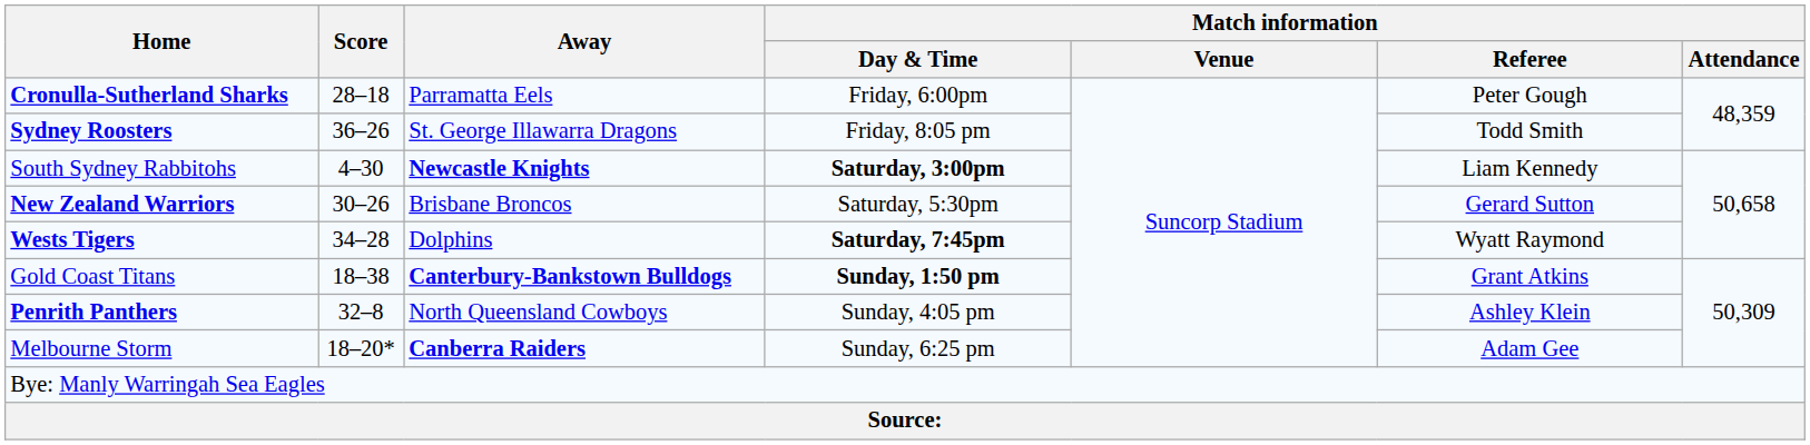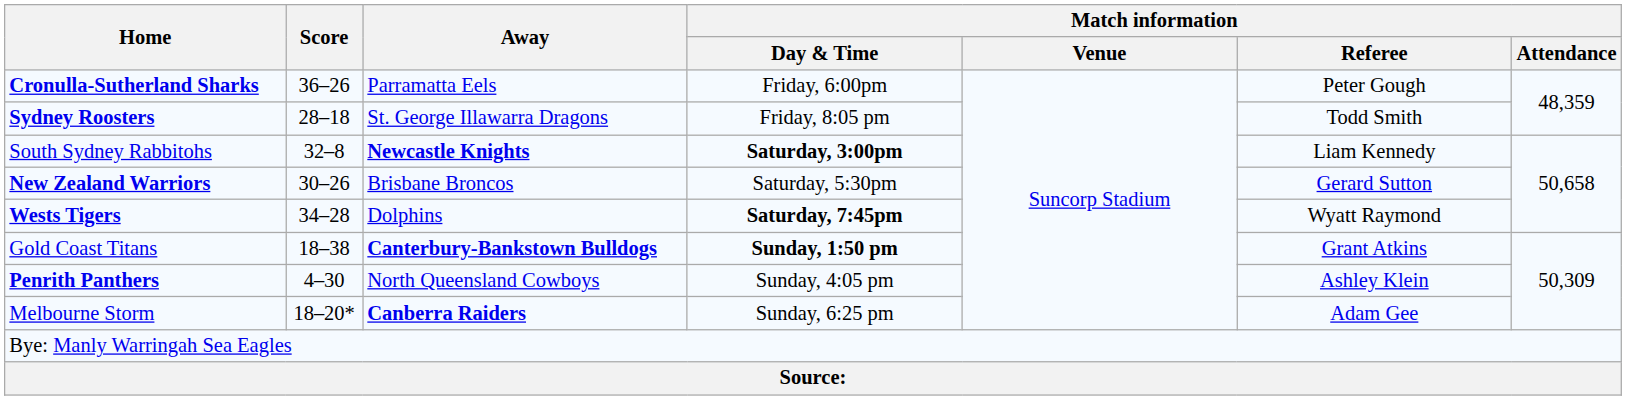Cronulla-Sutherland Sharks | Score: 28–18 -> 36–26
Sydney Roosters | Score: 36–26 -> 28–18
South Sydney Rabbitohs | Score: 4–30 -> 32–8
Penrith Panthers | Score: 32–8 -> 4–30
